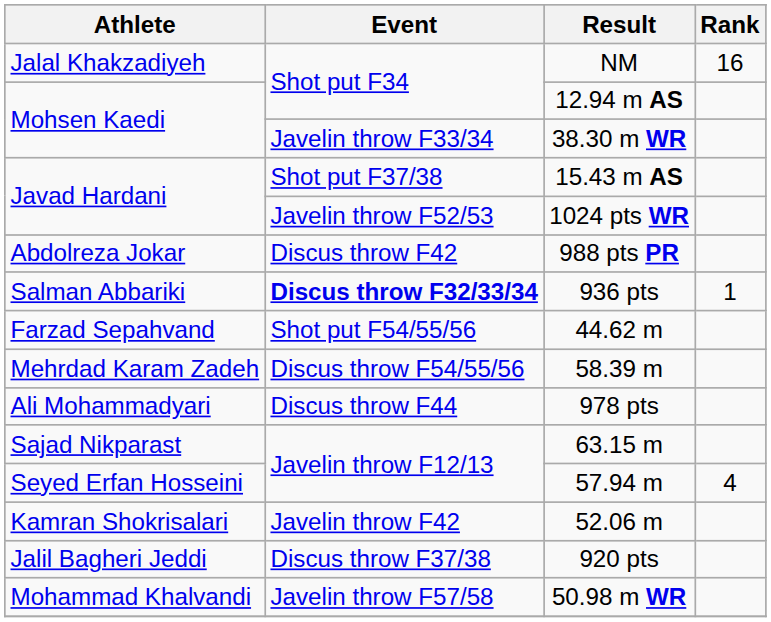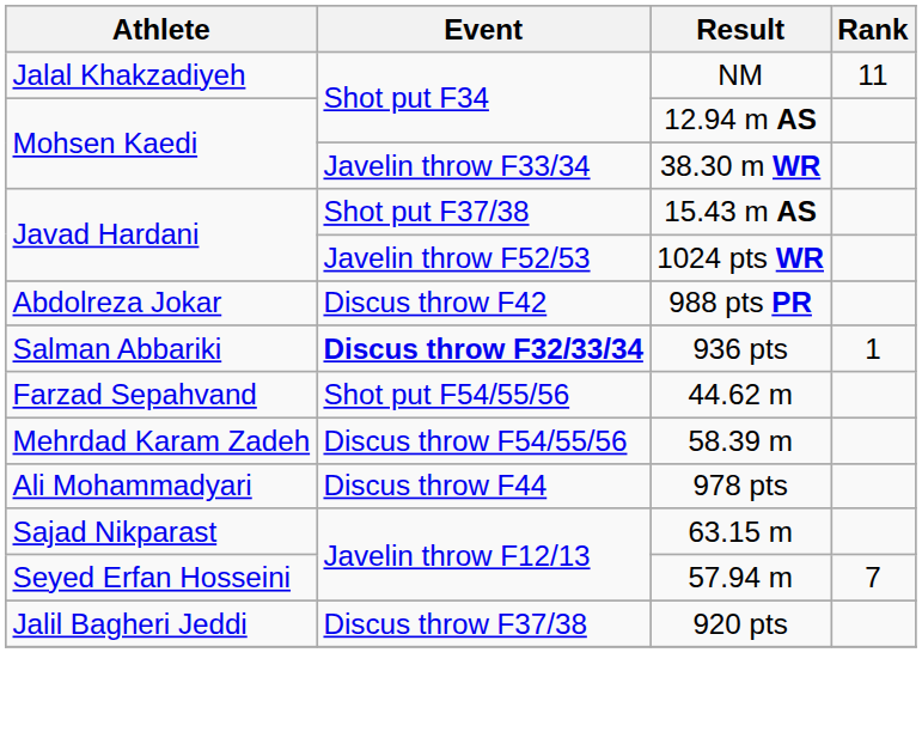NM | Rank: 16 -> 11
57.94 m | Rank: 4 -> 7
- row: Kamran Shokrisalari | Javelin throw F42 | 52.06 m
- row: Mohammad Khalvandi | Javelin throw F57/58 | 50.98 m WR
